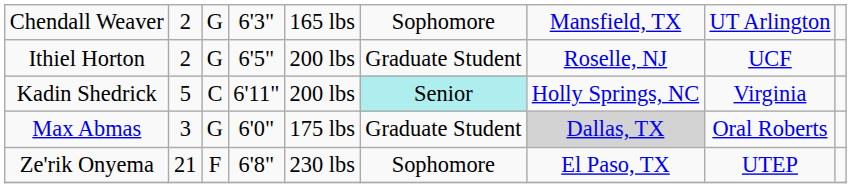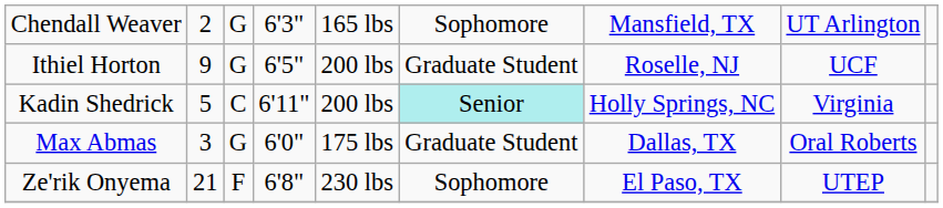Ithiel Horton | column 2: 2 -> 9
Max Abmas | column 7: lightgrey background -> no background
